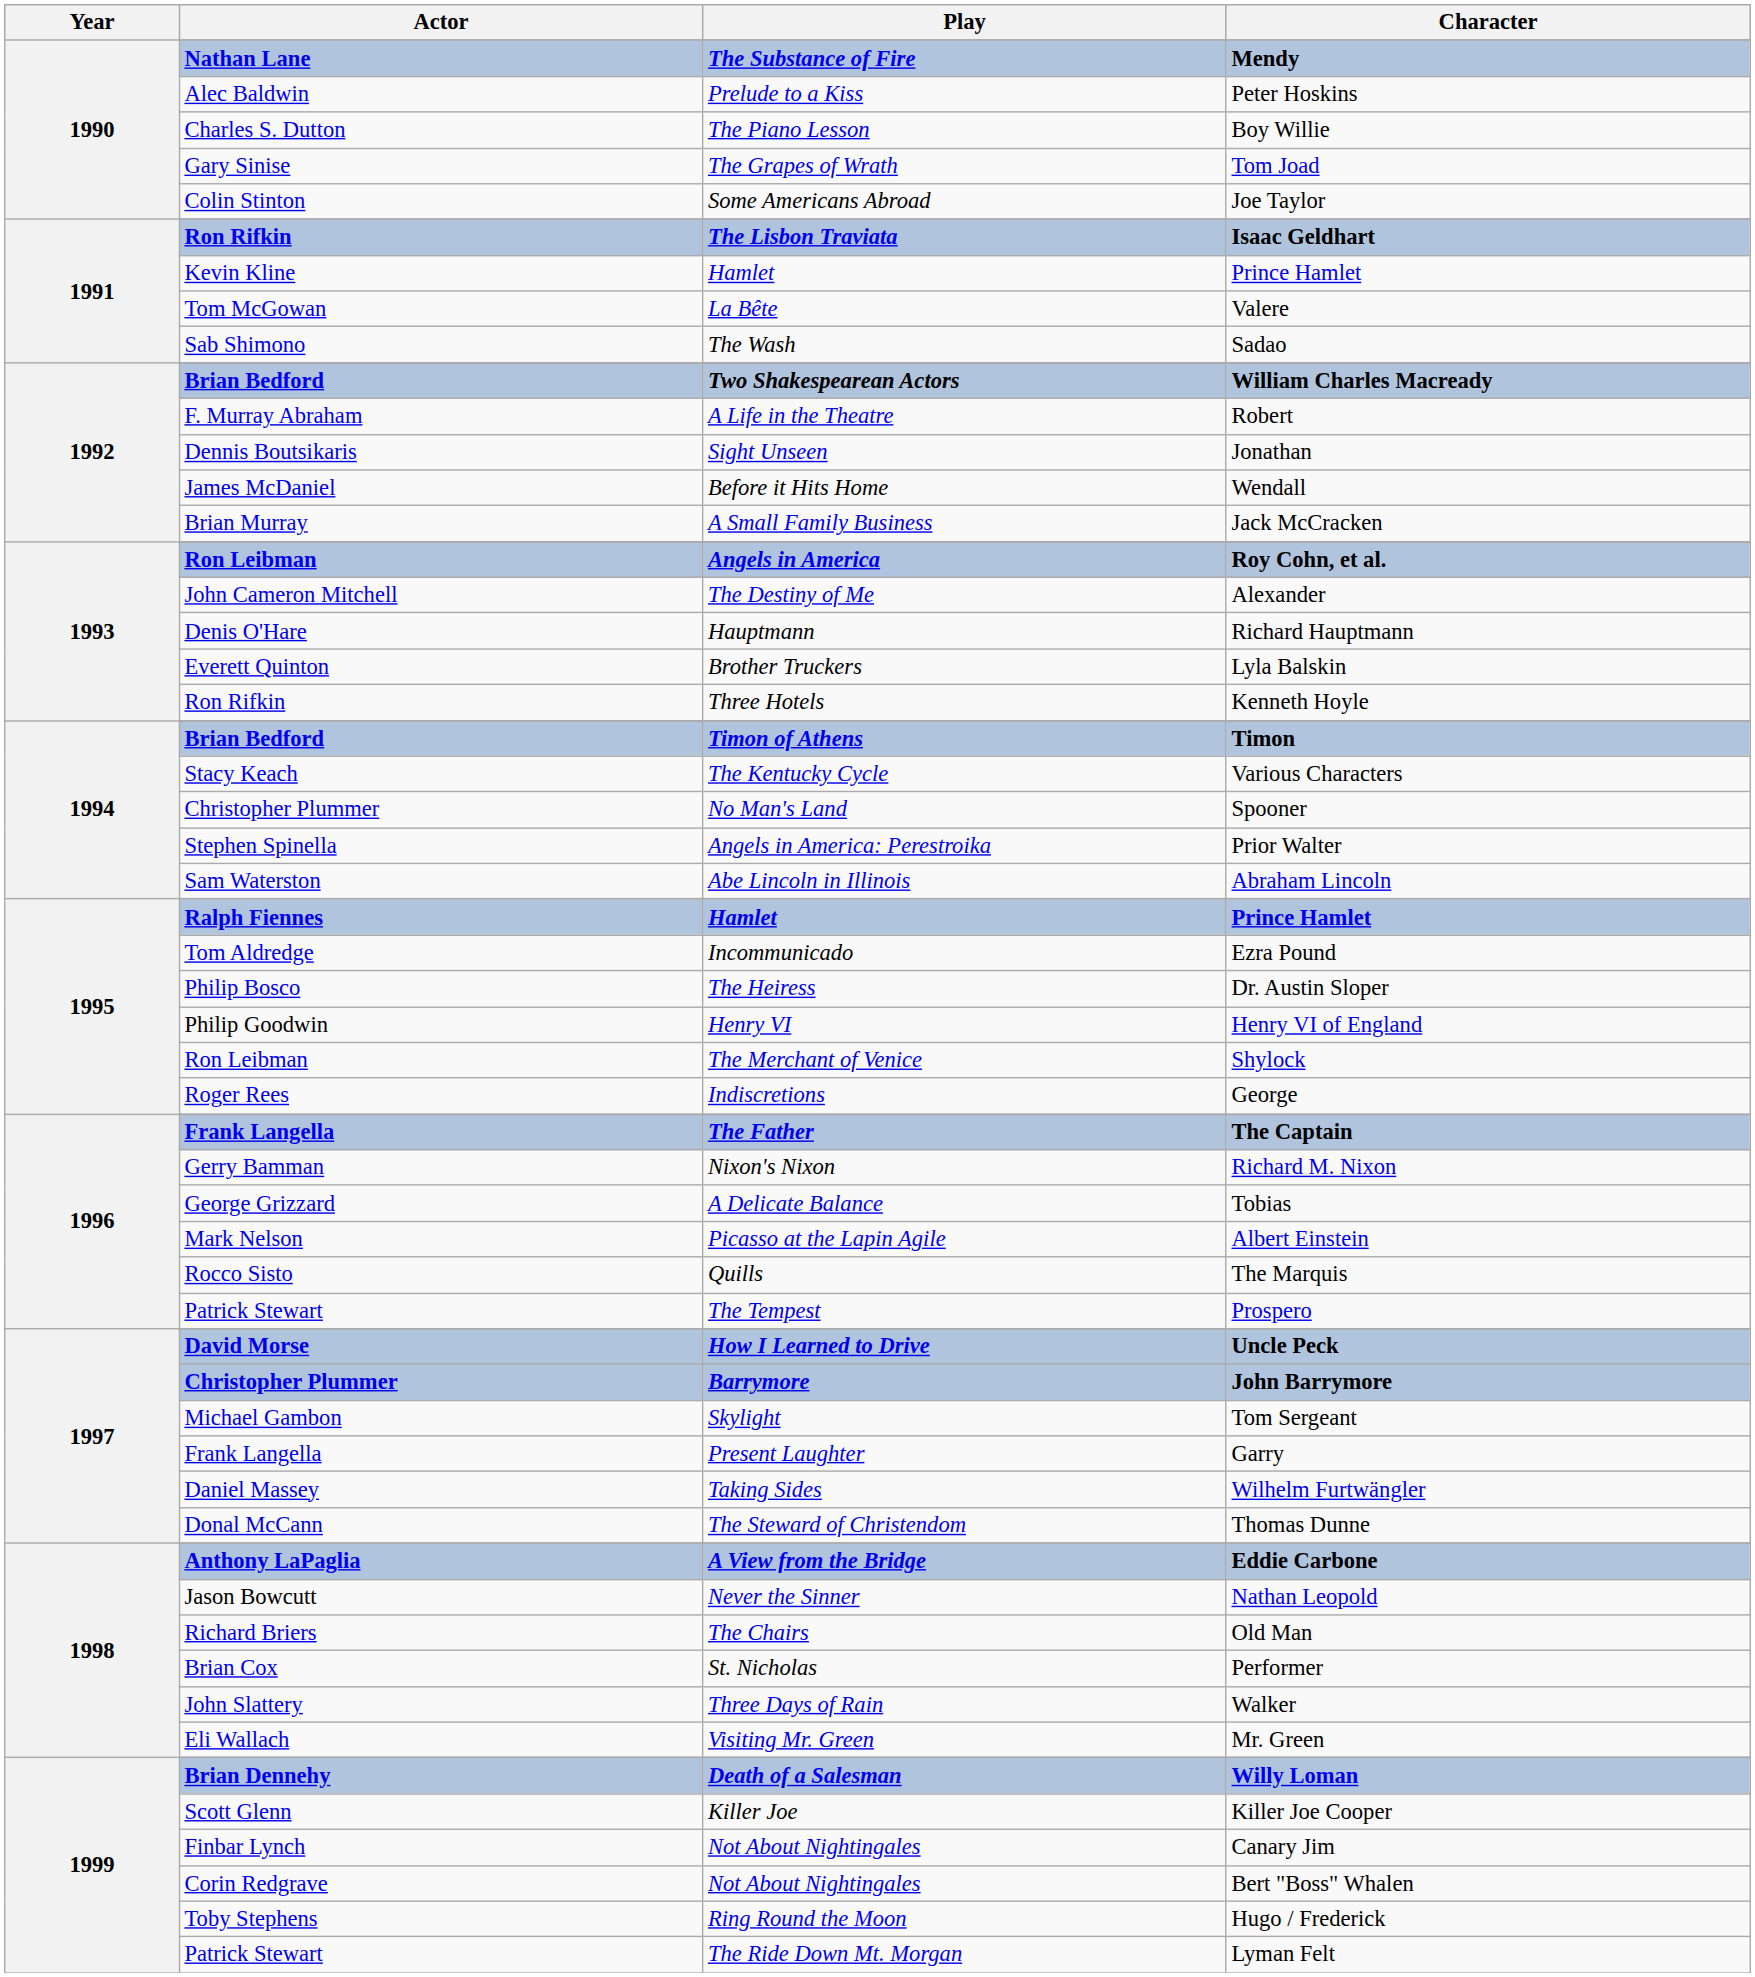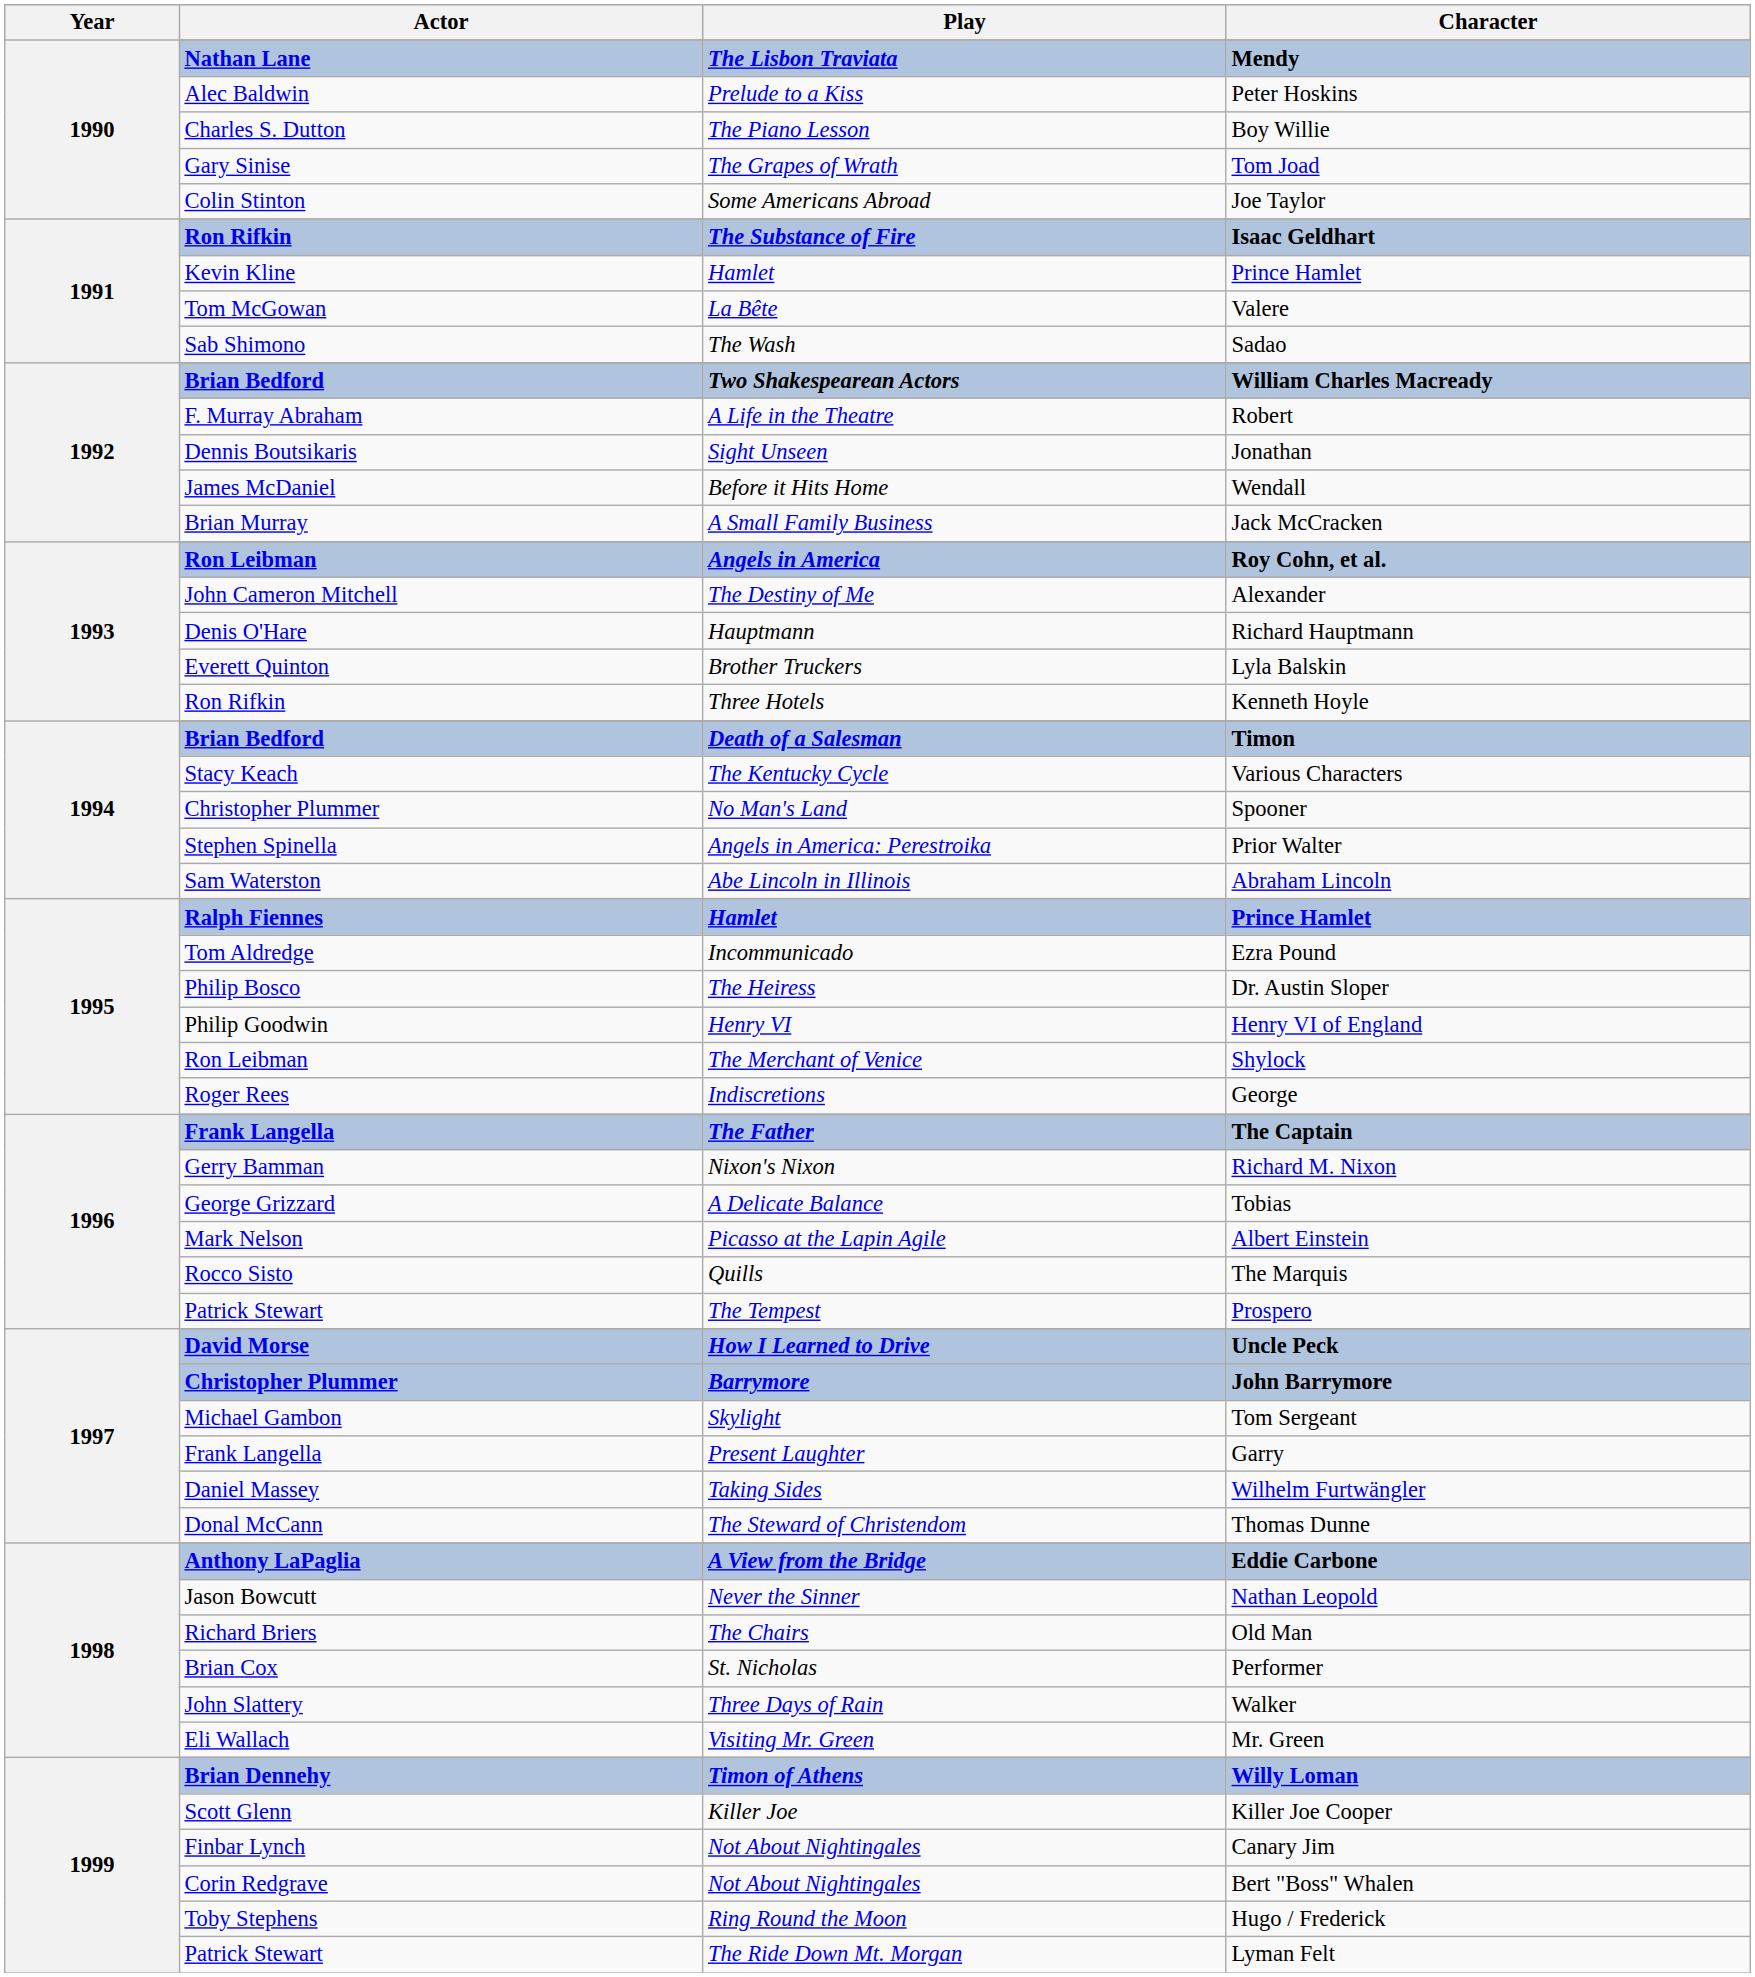Mendy | Play: The Substance of Fire -> The Lisbon Traviata
Isaac Geldhart | Play: The Lisbon Traviata -> The Substance of Fire
Timon | Play: Timon of Athens -> Death of a Salesman
Willy Loman | Play: Death of a Salesman -> Timon of Athens
